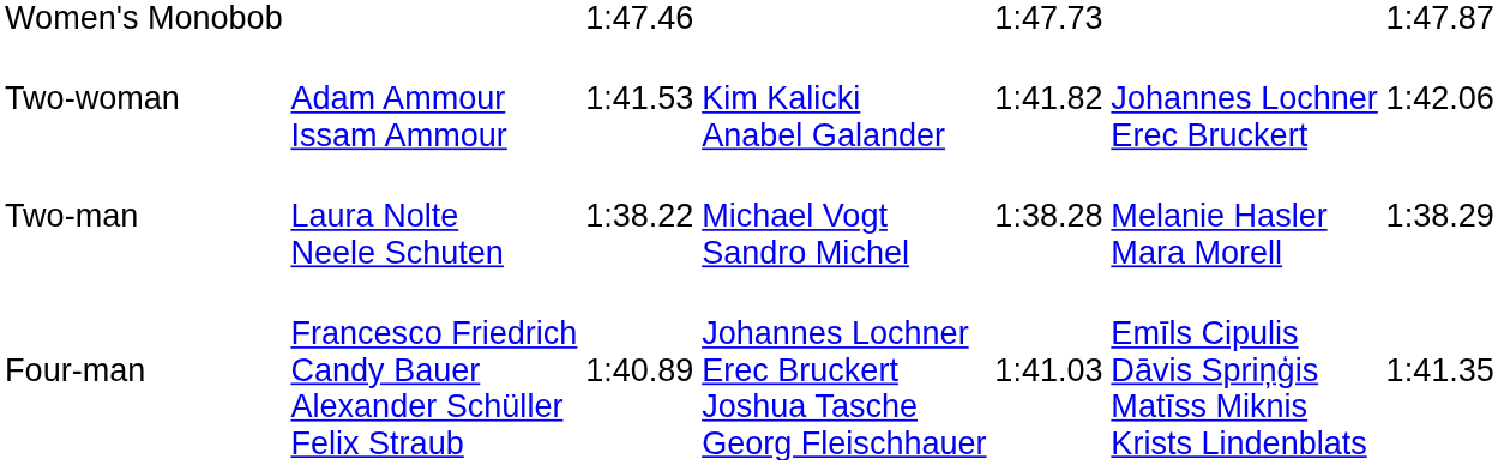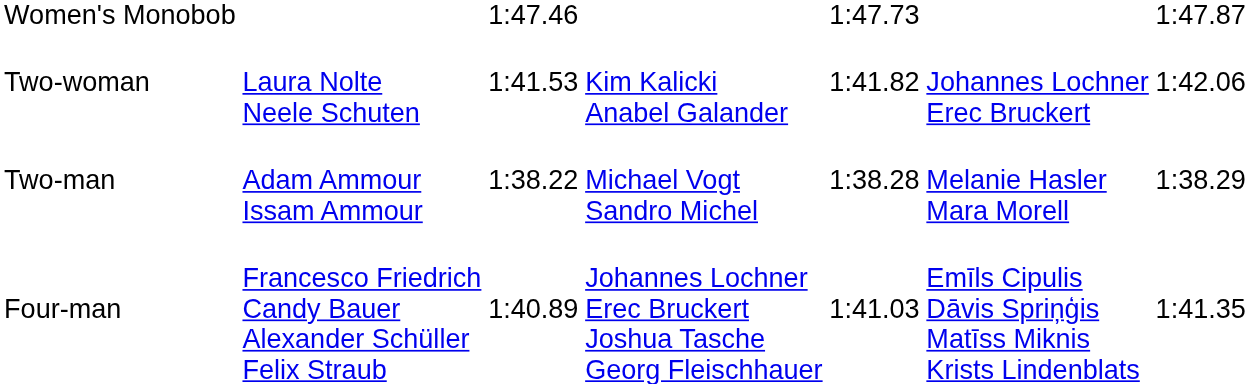Two-woman | column 2: Adam Ammour Issam Ammour -> Laura Nolte Neele Schuten
Two-man | column 2: Laura Nolte Neele Schuten -> Adam Ammour Issam Ammour
